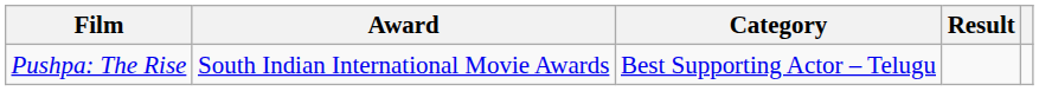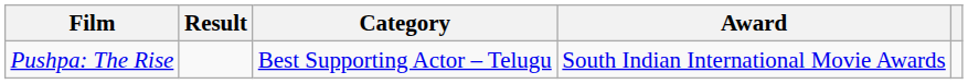columns swapped: Award <-> Result
